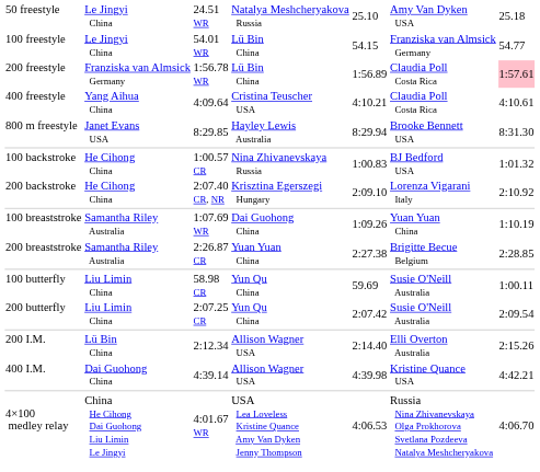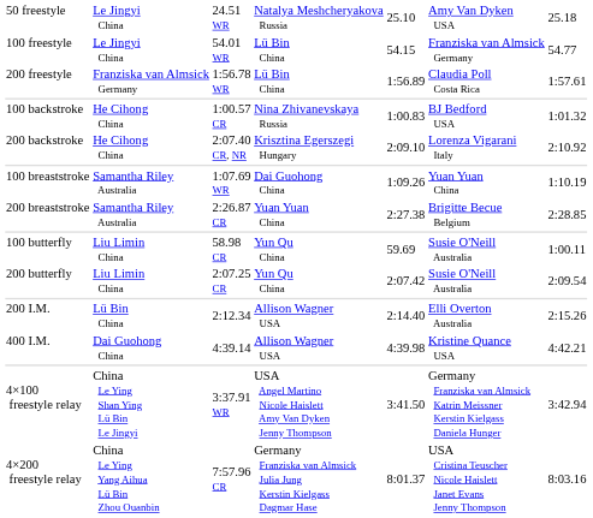200 freestyle | column 7: pink background -> no background
- row: 400 freestyle | Yang Aihua China | 4:09.64 | Cristina Teuscher USA | 4:10.21 | Claudia Poll Costa Rica | 4:10.61
- row: 800 m freestyle | Janet Evans USA | 8:29.85 | Hayley Lewis Australia | 8:29.94 | Brooke Bennett USA | 8:31.30
+ row: 4×100 freestyle relay | China Le Ying Shan Ying Lü Bin Le Jingyi | 3:37.91 WR | USA Angel Martino Nicole Haislett Amy Van Dyken Jenny Thompson | 3:41.50 | Germany Franziska van Almsick Katrin Meissner Kerstin Kielgass Daniela Hunger | 3:42.94
+ row: 4×200 freestyle relay | China Le Ying Yang Aihua Lü Bin Zhou Ouanbin | 7:57.96 CR | Germany Franziska van Almsick Julia Jung Kerstin Kielgass Dagmar Hase | 8:01.37 | USA Cristina Teuscher Nicole Haislett Janet Evans Jenny Thompson | 8:03.16
- row: 4×100 medley relay | China He Cihong Dai Guohong Liu Limin Le Jingyi | 4:01.67 WR | USA Lea Loveless Kristine Quance Amy Van Dyken Jenny Thompson | 4:06.53 | Russia Nina Zhivanevskaya Olga Prokhorova Svetlana Pozdeeva Natalya Meshcheryakova | 4:06.70
